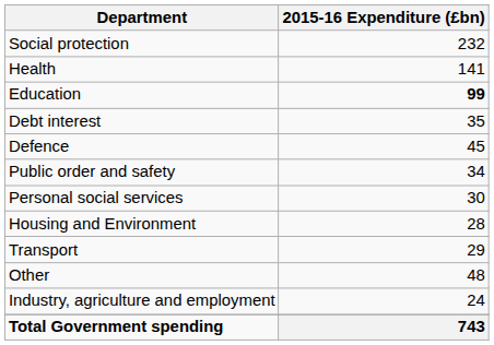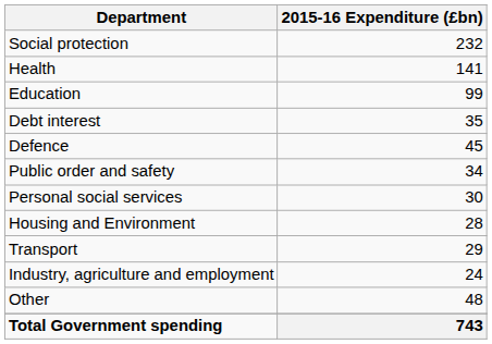Education | 2015-16 Expenditure (£bn): bold -> normal
rows swapped: Industry, agriculture and employment <-> Other
